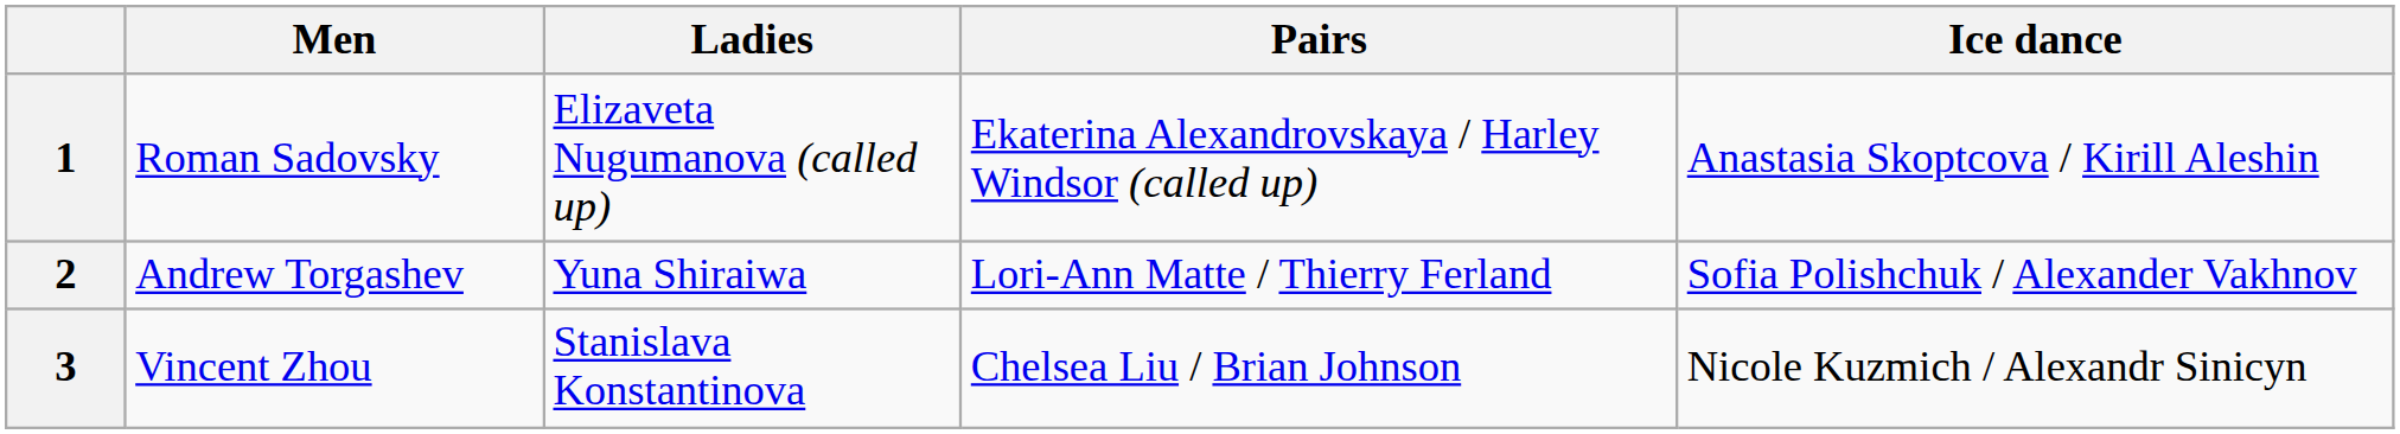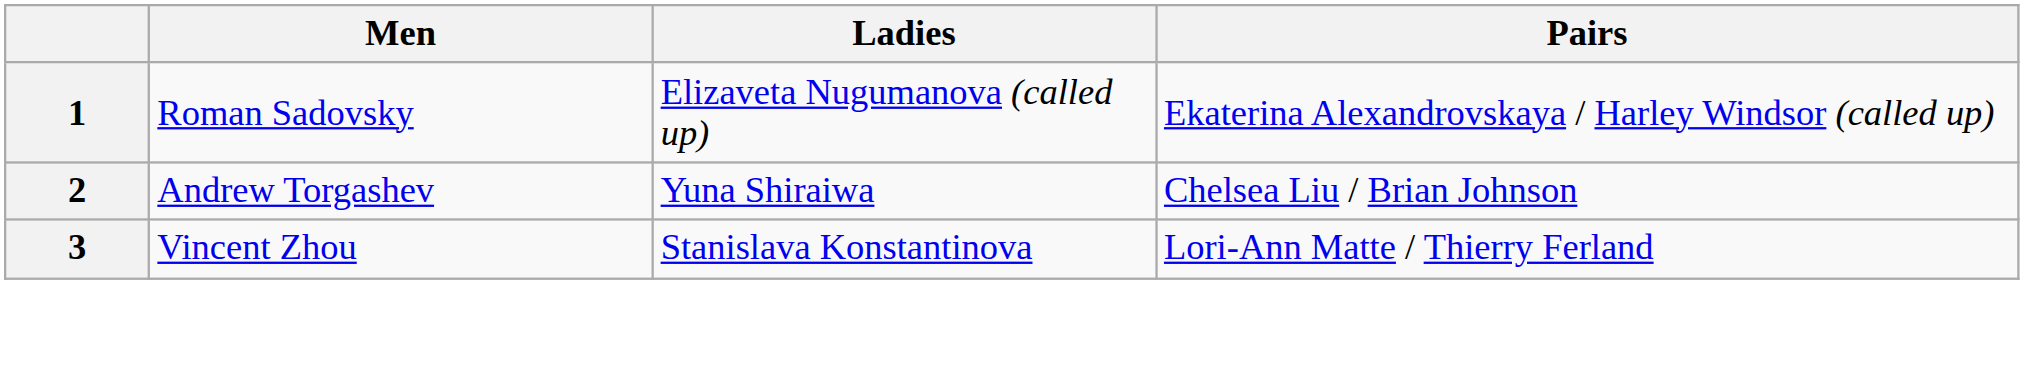- column: Ice dance | Anastasia Skoptcova / Kirill Aleshin | Sofia Polishchuk / Alexander Vakhnov | Nicole Kuzmich / Alexandr Sinicyn
2 | Pairs: Lori-Ann Matte / Thierry Ferland -> Chelsea Liu / Brian Johnson
3 | Pairs: Chelsea Liu / Brian Johnson -> Lori-Ann Matte / Thierry Ferland
